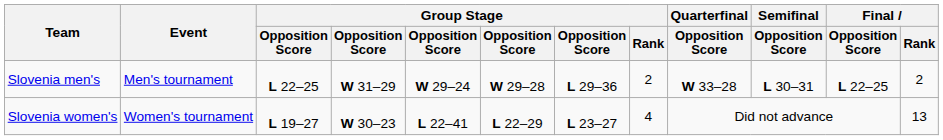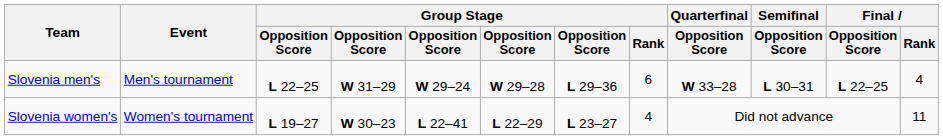Slovenia men's | Group Stage / Rank: 2 -> 6
Slovenia men's | Final / Rank: 2 -> 4
Slovenia women's | Final / Rank: 13 -> 11
